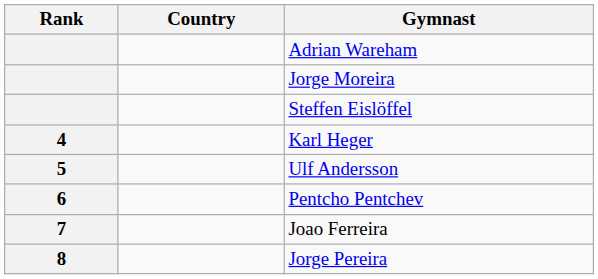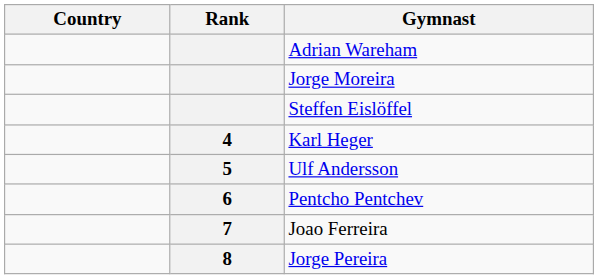columns swapped: Rank <-> Country
